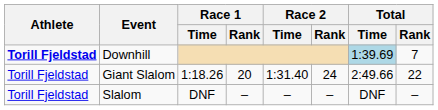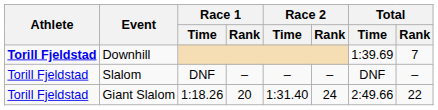Downhill | Total / Time: lightblue background -> no background
rows swapped: Giant Slalom <-> Slalom
